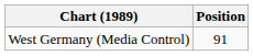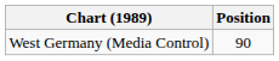West Germany (Media Control) | Position: 91 -> 90
